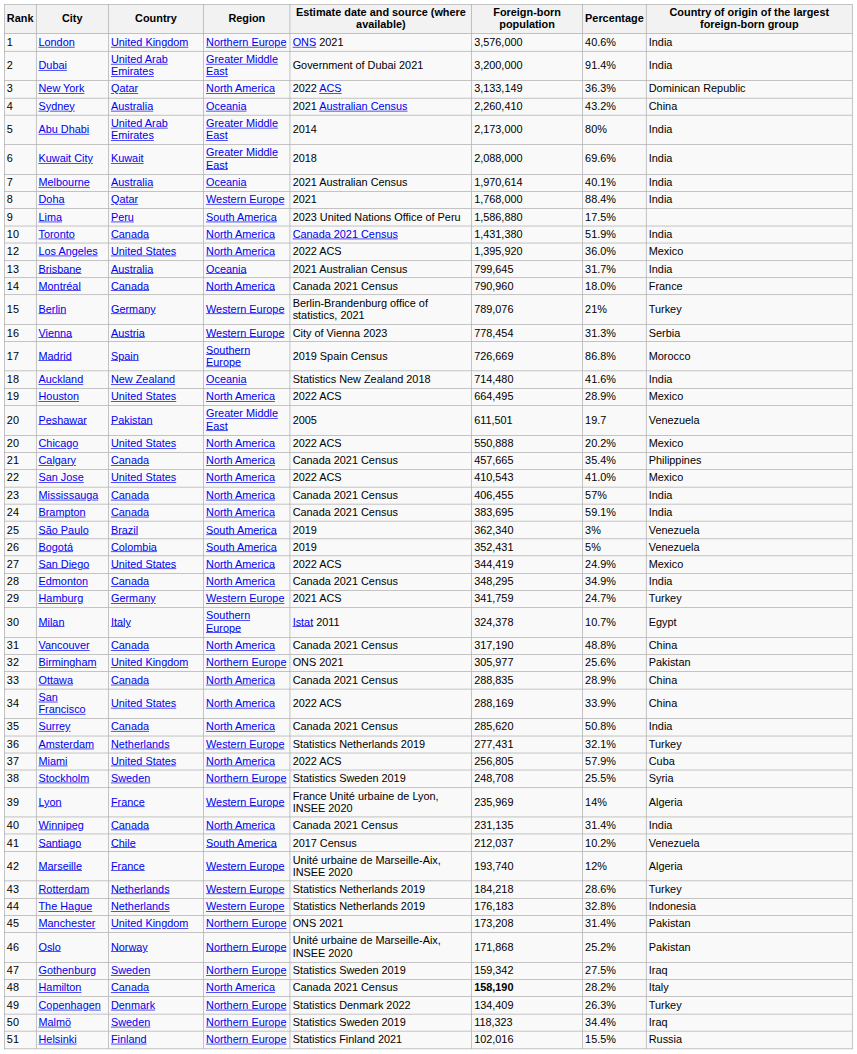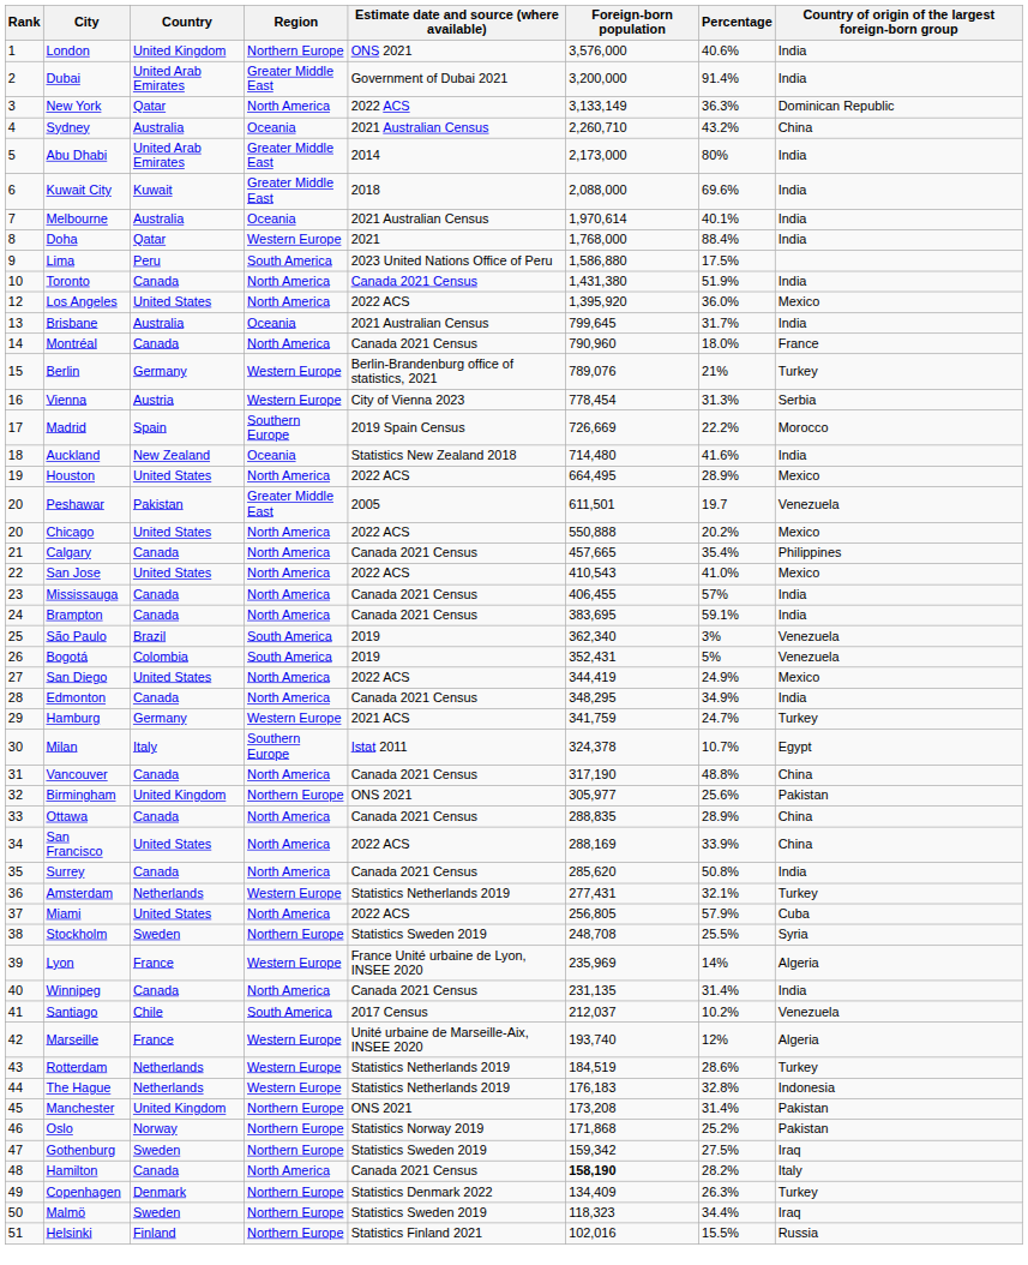Sydney | Foreign-born population: 2,260,410 -> 2,260,710
Madrid | Percentage: 86.8% -> 22.2%
Rotterdam | Foreign-born population: 184,218 -> 184,519
Oslo | Estimate date and source (where available): Unité urbaine de Marseille-Aix, INSEE 2020 -> Statistics Norway 2019
